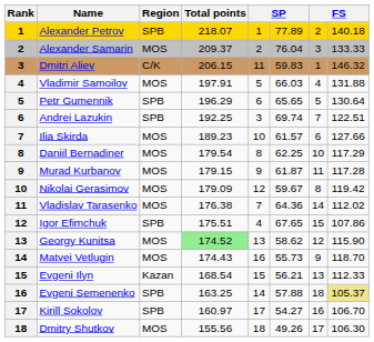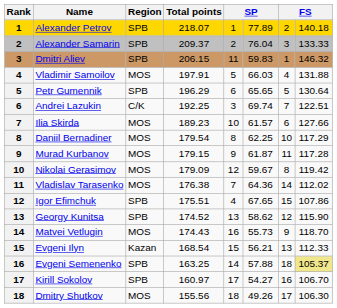Alexander Samarin | Region: MOS -> SPB
Dmitri Aliev | Region: C/K -> SPB
Andrei Lazukin | Region: SPB -> C/K
Georgy Kunitsa | Region: MOS -> SPB
Georgy Kunitsa | Total points: lightgreen background -> no background
